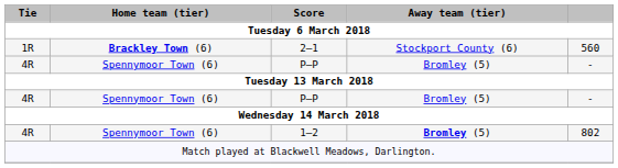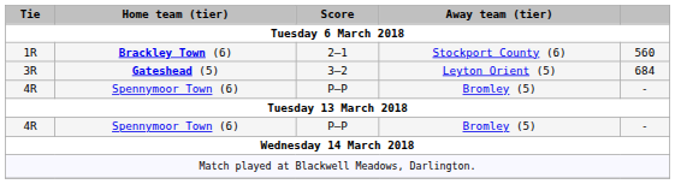+ row: 3R | Gateshead (5) | 3–2 | Leyton Orient (5) | 684
- row: 4R | Spennymoor Town (6) | 1–2 | Bromley (5) | 802
